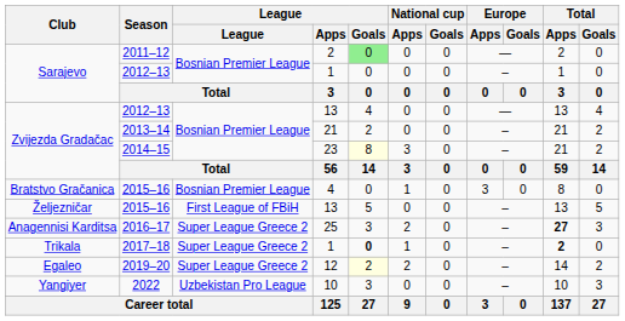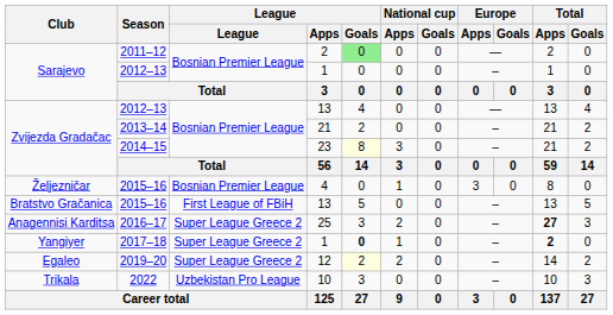2015–16 / 4 | Club: Bratstvo Gračanica -> Željezničar
2015–16 / 13 | Club: Željezničar -> Bratstvo Gračanica
2017–18 | Club: Trikala -> Yangiyer
2022 | Club: Yangiyer -> Trikala
